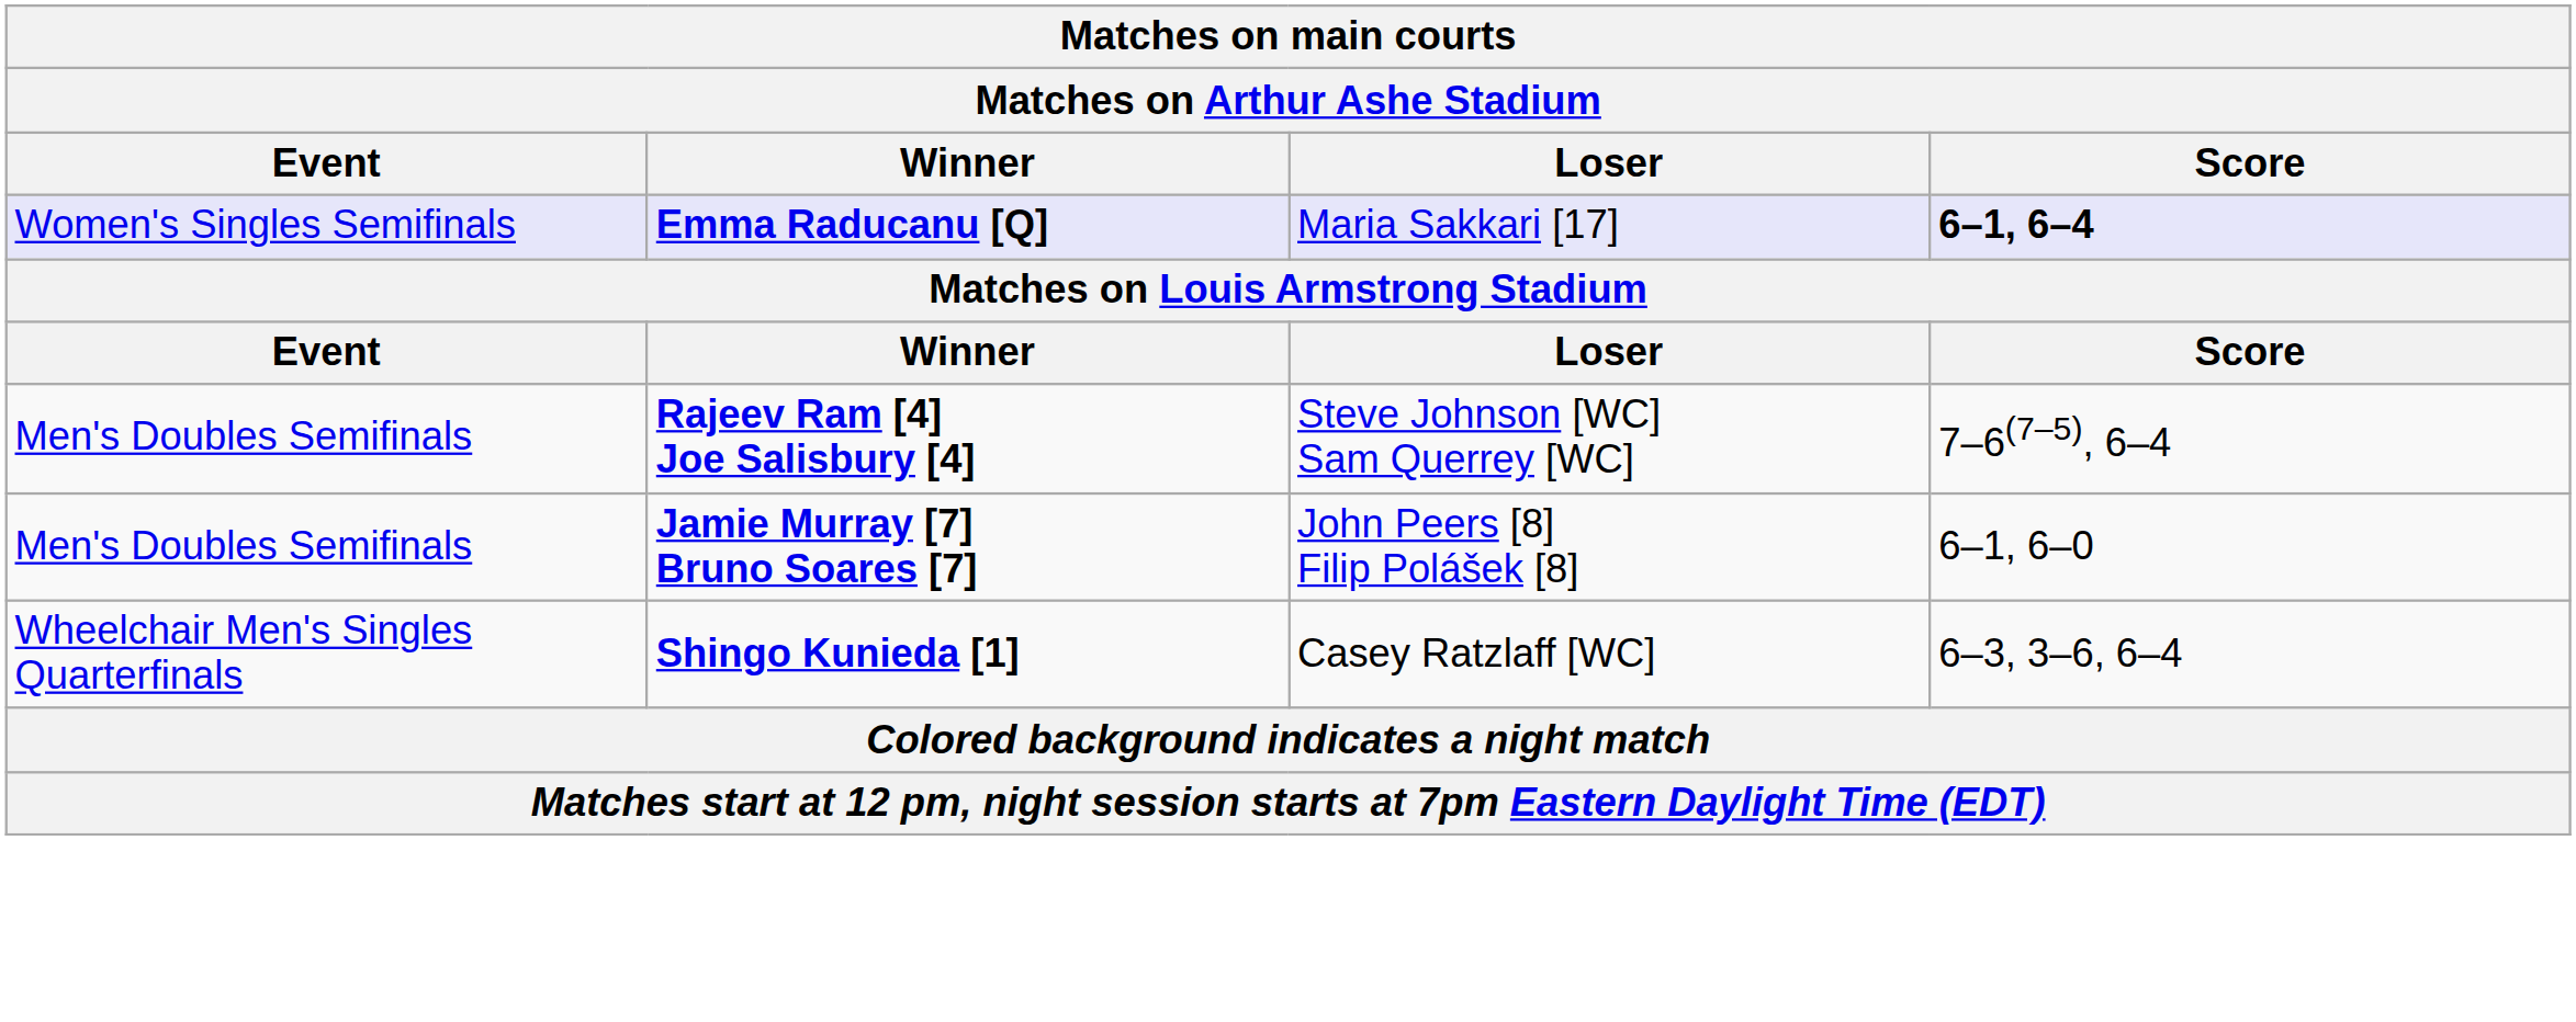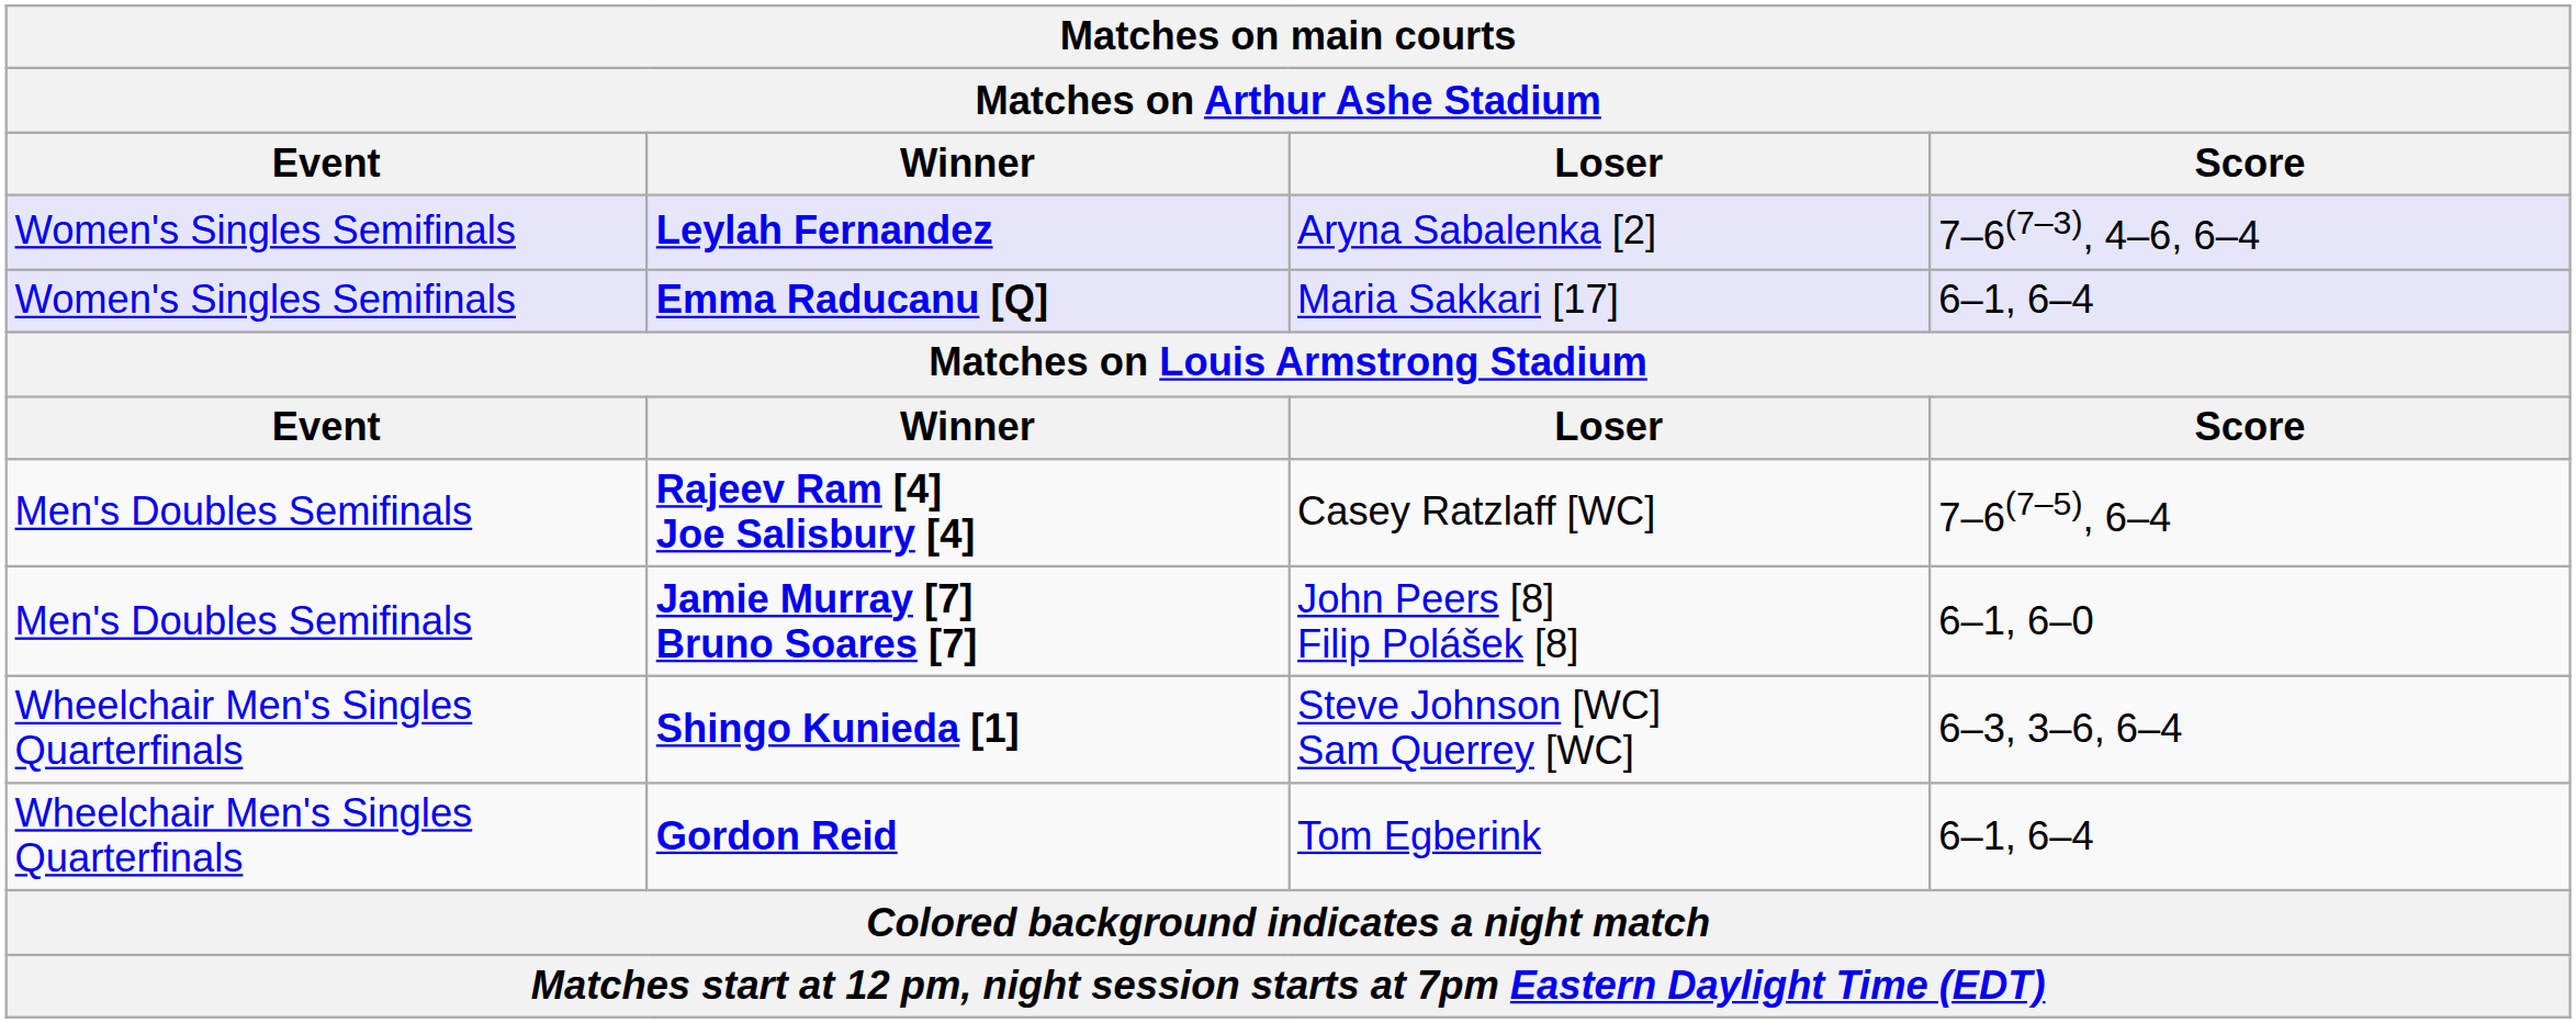+ row: Women's Singles Semifinals | Leylah Fernandez | Aryna Sabalenka [2] | 7–6(7–3), 4–6, 6–4
Emma Raducanu [Q] | Score: bold -> normal
Rajeev Ram [4] Joe Salisbury [4] | Loser: Steve Johnson [WC] Sam Querrey [WC] -> Casey Ratzlaff [WC]
Shingo Kunieda [1] | Loser: Casey Ratzlaff [WC] -> Steve Johnson [WC] Sam Querrey [WC]
+ row: Wheelchair Men's Singles Quarterfinals | Gordon Reid | Tom Egberink | 6–1, 6–4
